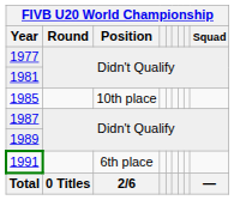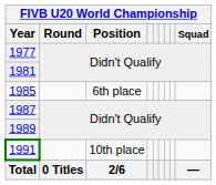1985 | Position: 10th place -> 6th place
1991 | Position: 6th place -> 10th place
